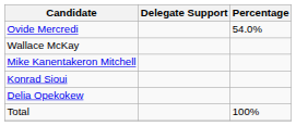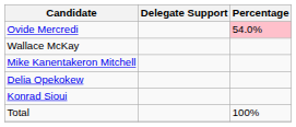Ovide Mercredi | Percentage: no background -> pink background
rows swapped: Delia Opekokew <-> Konrad Sioui
